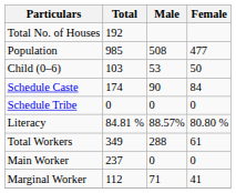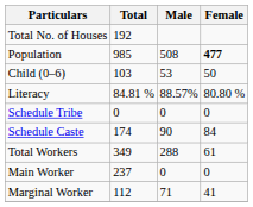Population | Female: normal -> bold
rows swapped: Schedule Caste <-> Literacy
